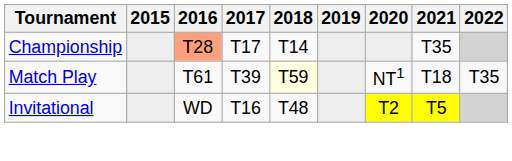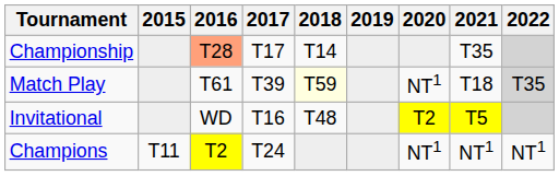Match Play | 2022: no background -> lightgrey background
+ row: Champions | T11 | T2 | T24 | NT1 | NT1 | NT1
